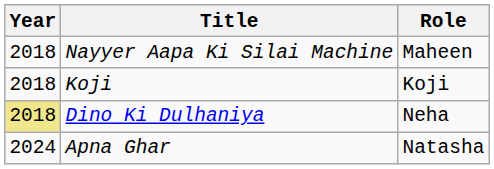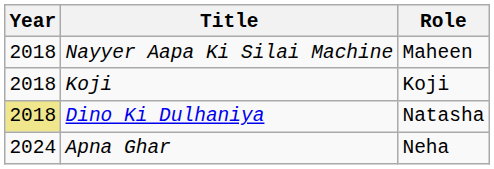Dino Ki Dulhaniya | Role: Neha -> Natasha
Apna Ghar | Role: Natasha -> Neha
